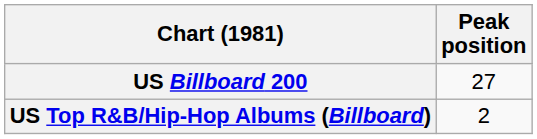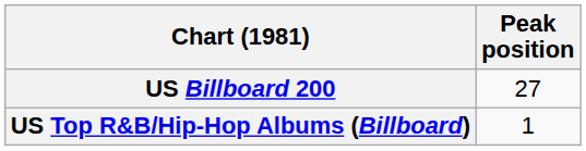US Top R&B/Hip-Hop Albums (Billboard) | Peak position: 2 -> 1
